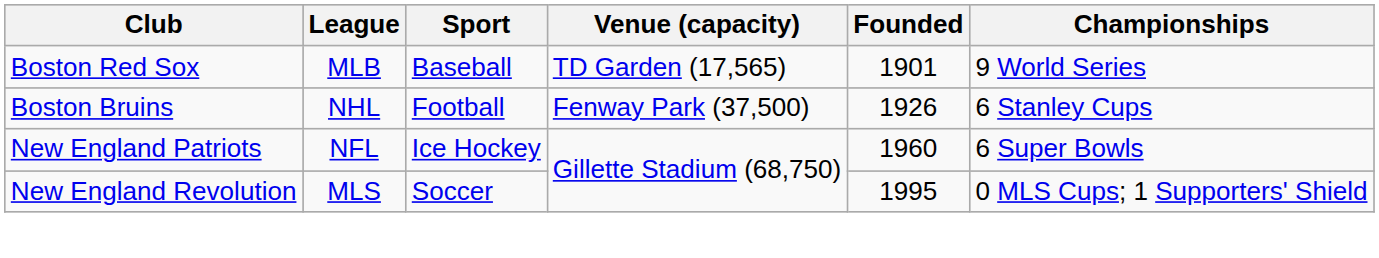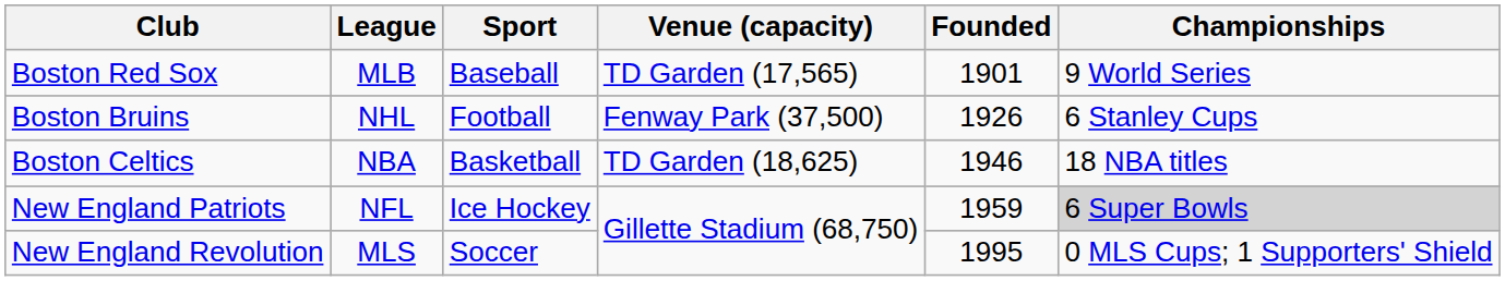+ row: Boston Celtics | NBA | Basketball | TD Garden (18,625) | 1946 | 18 NBA titles
New England Patriots | Founded: 1960 -> 1959
New England Patriots | Championships: no background -> lightgrey background
